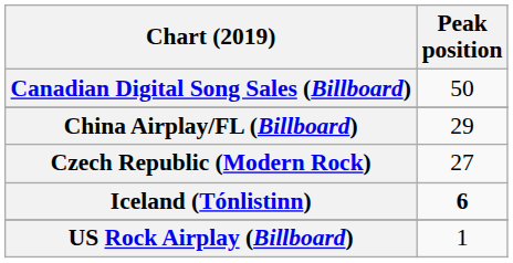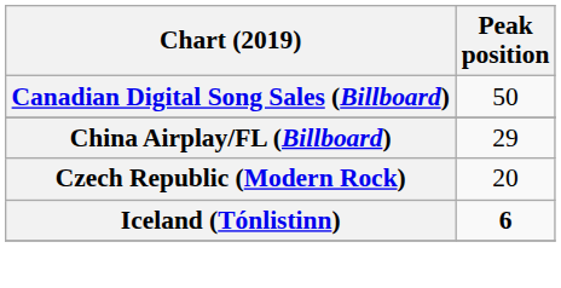Czech Republic (Modern Rock) | Peak position: 27 -> 20
- row: US Rock Airplay (Billboard) | 1
